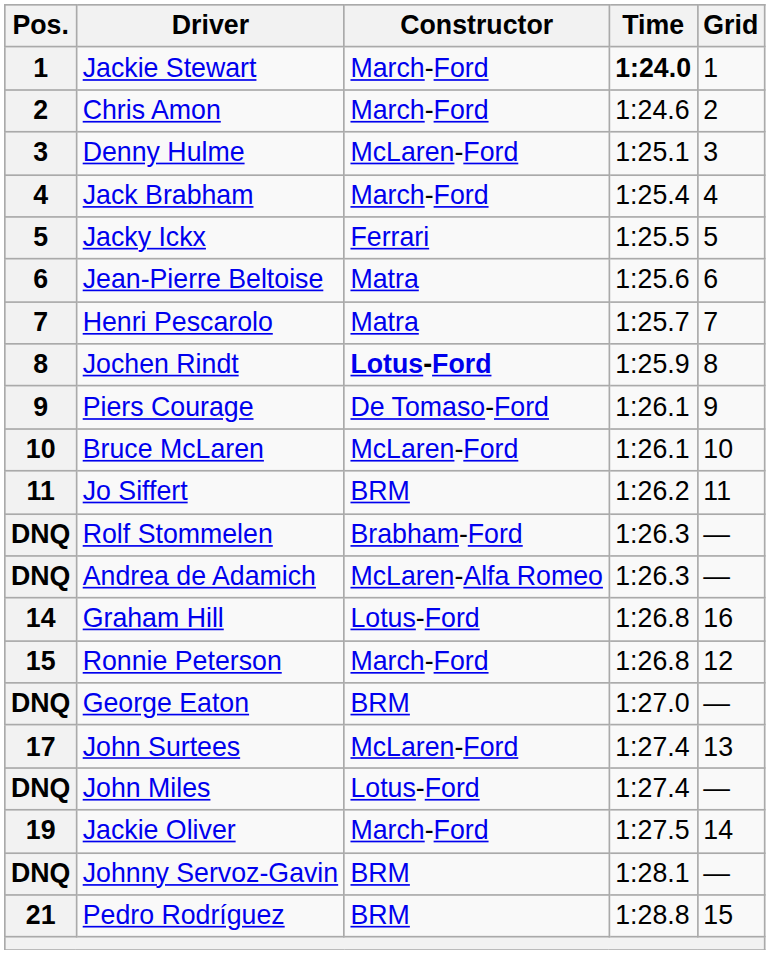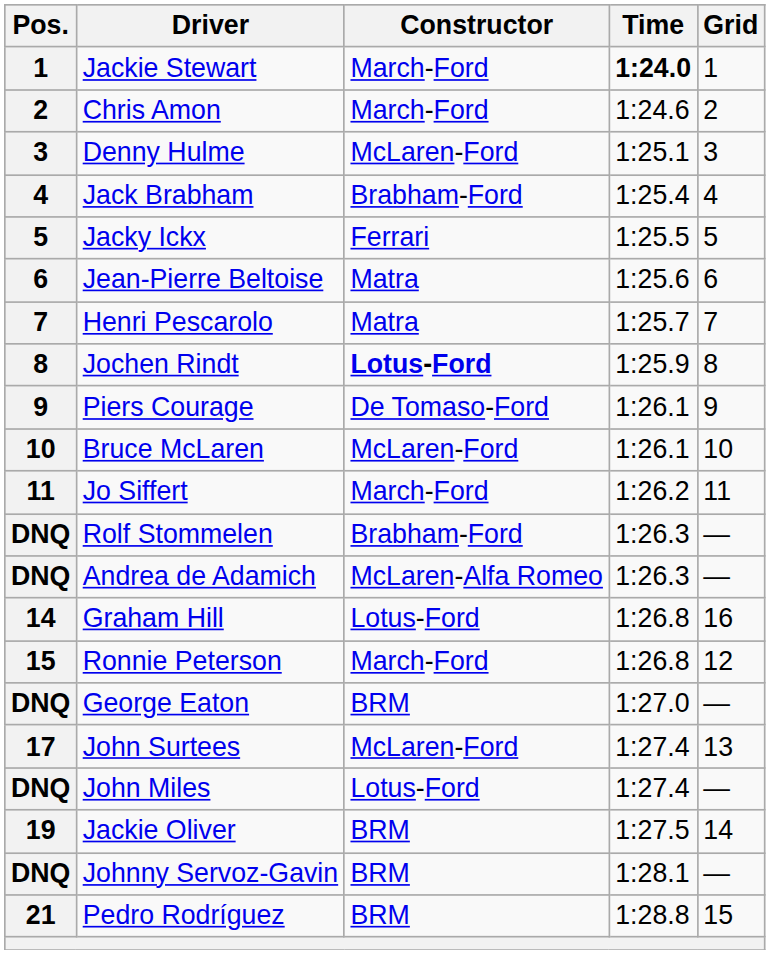Jack Brabham | Constructor: March-Ford -> Brabham-Ford
Jo Siffert | Constructor: BRM -> March-Ford
Jackie Oliver | Constructor: March-Ford -> BRM
